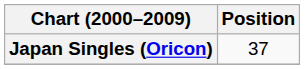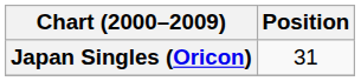Japan Singles (Oricon) | Position: 37 -> 31
